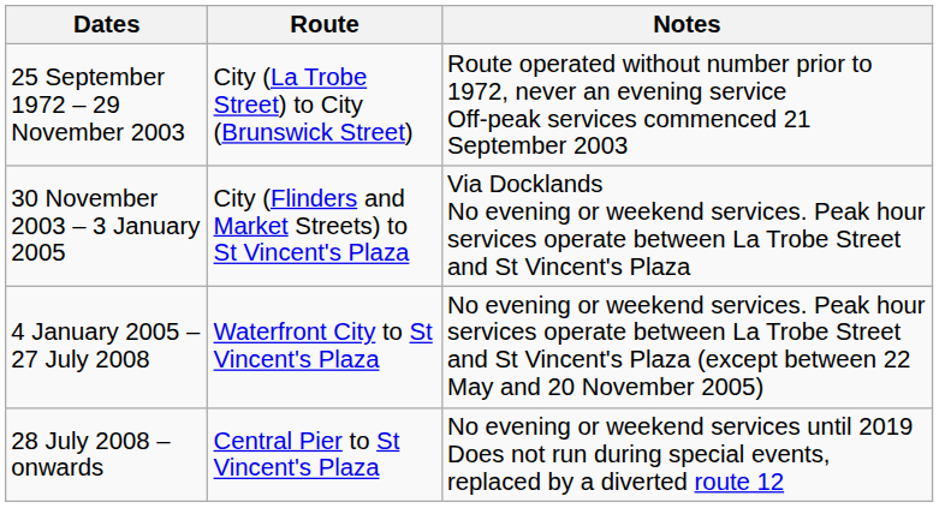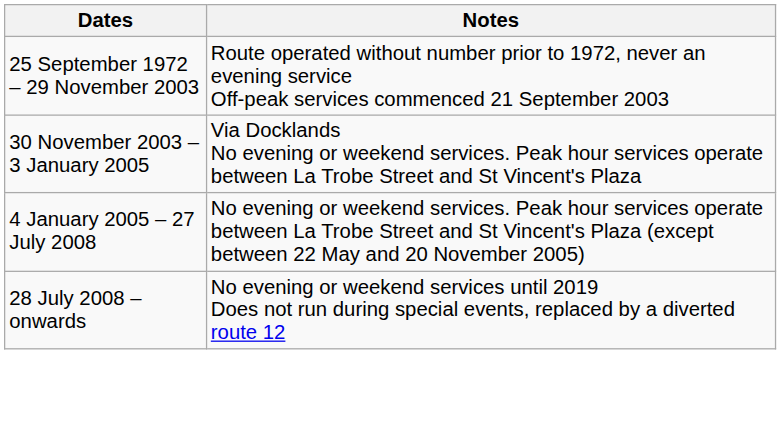- column: Route | City (La Trobe Street) to City (Brunswick Street) | City (Flinders and Market Streets) to St Vincent's Plaza | Waterfront City to St Vincent's Plaza | Central Pier to St Vincent's Plaza
